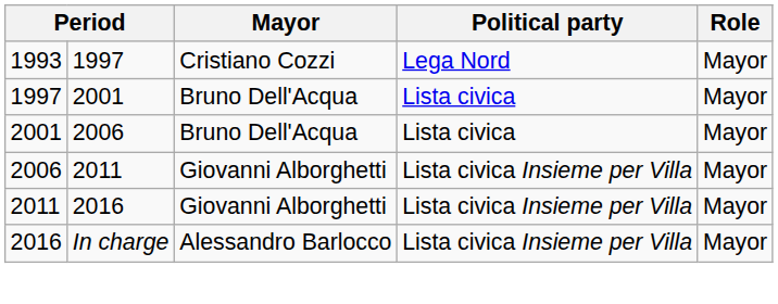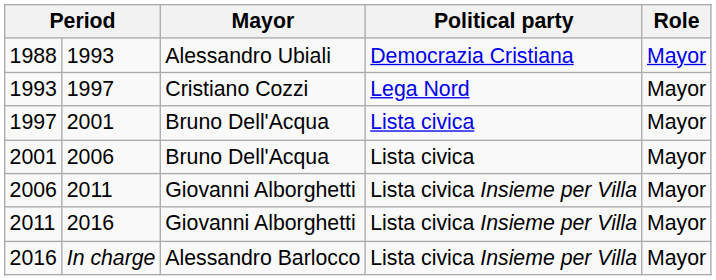+ row: 1988 | 1993 | Alessandro Ubiali | Democrazia Cristiana | Mayor
